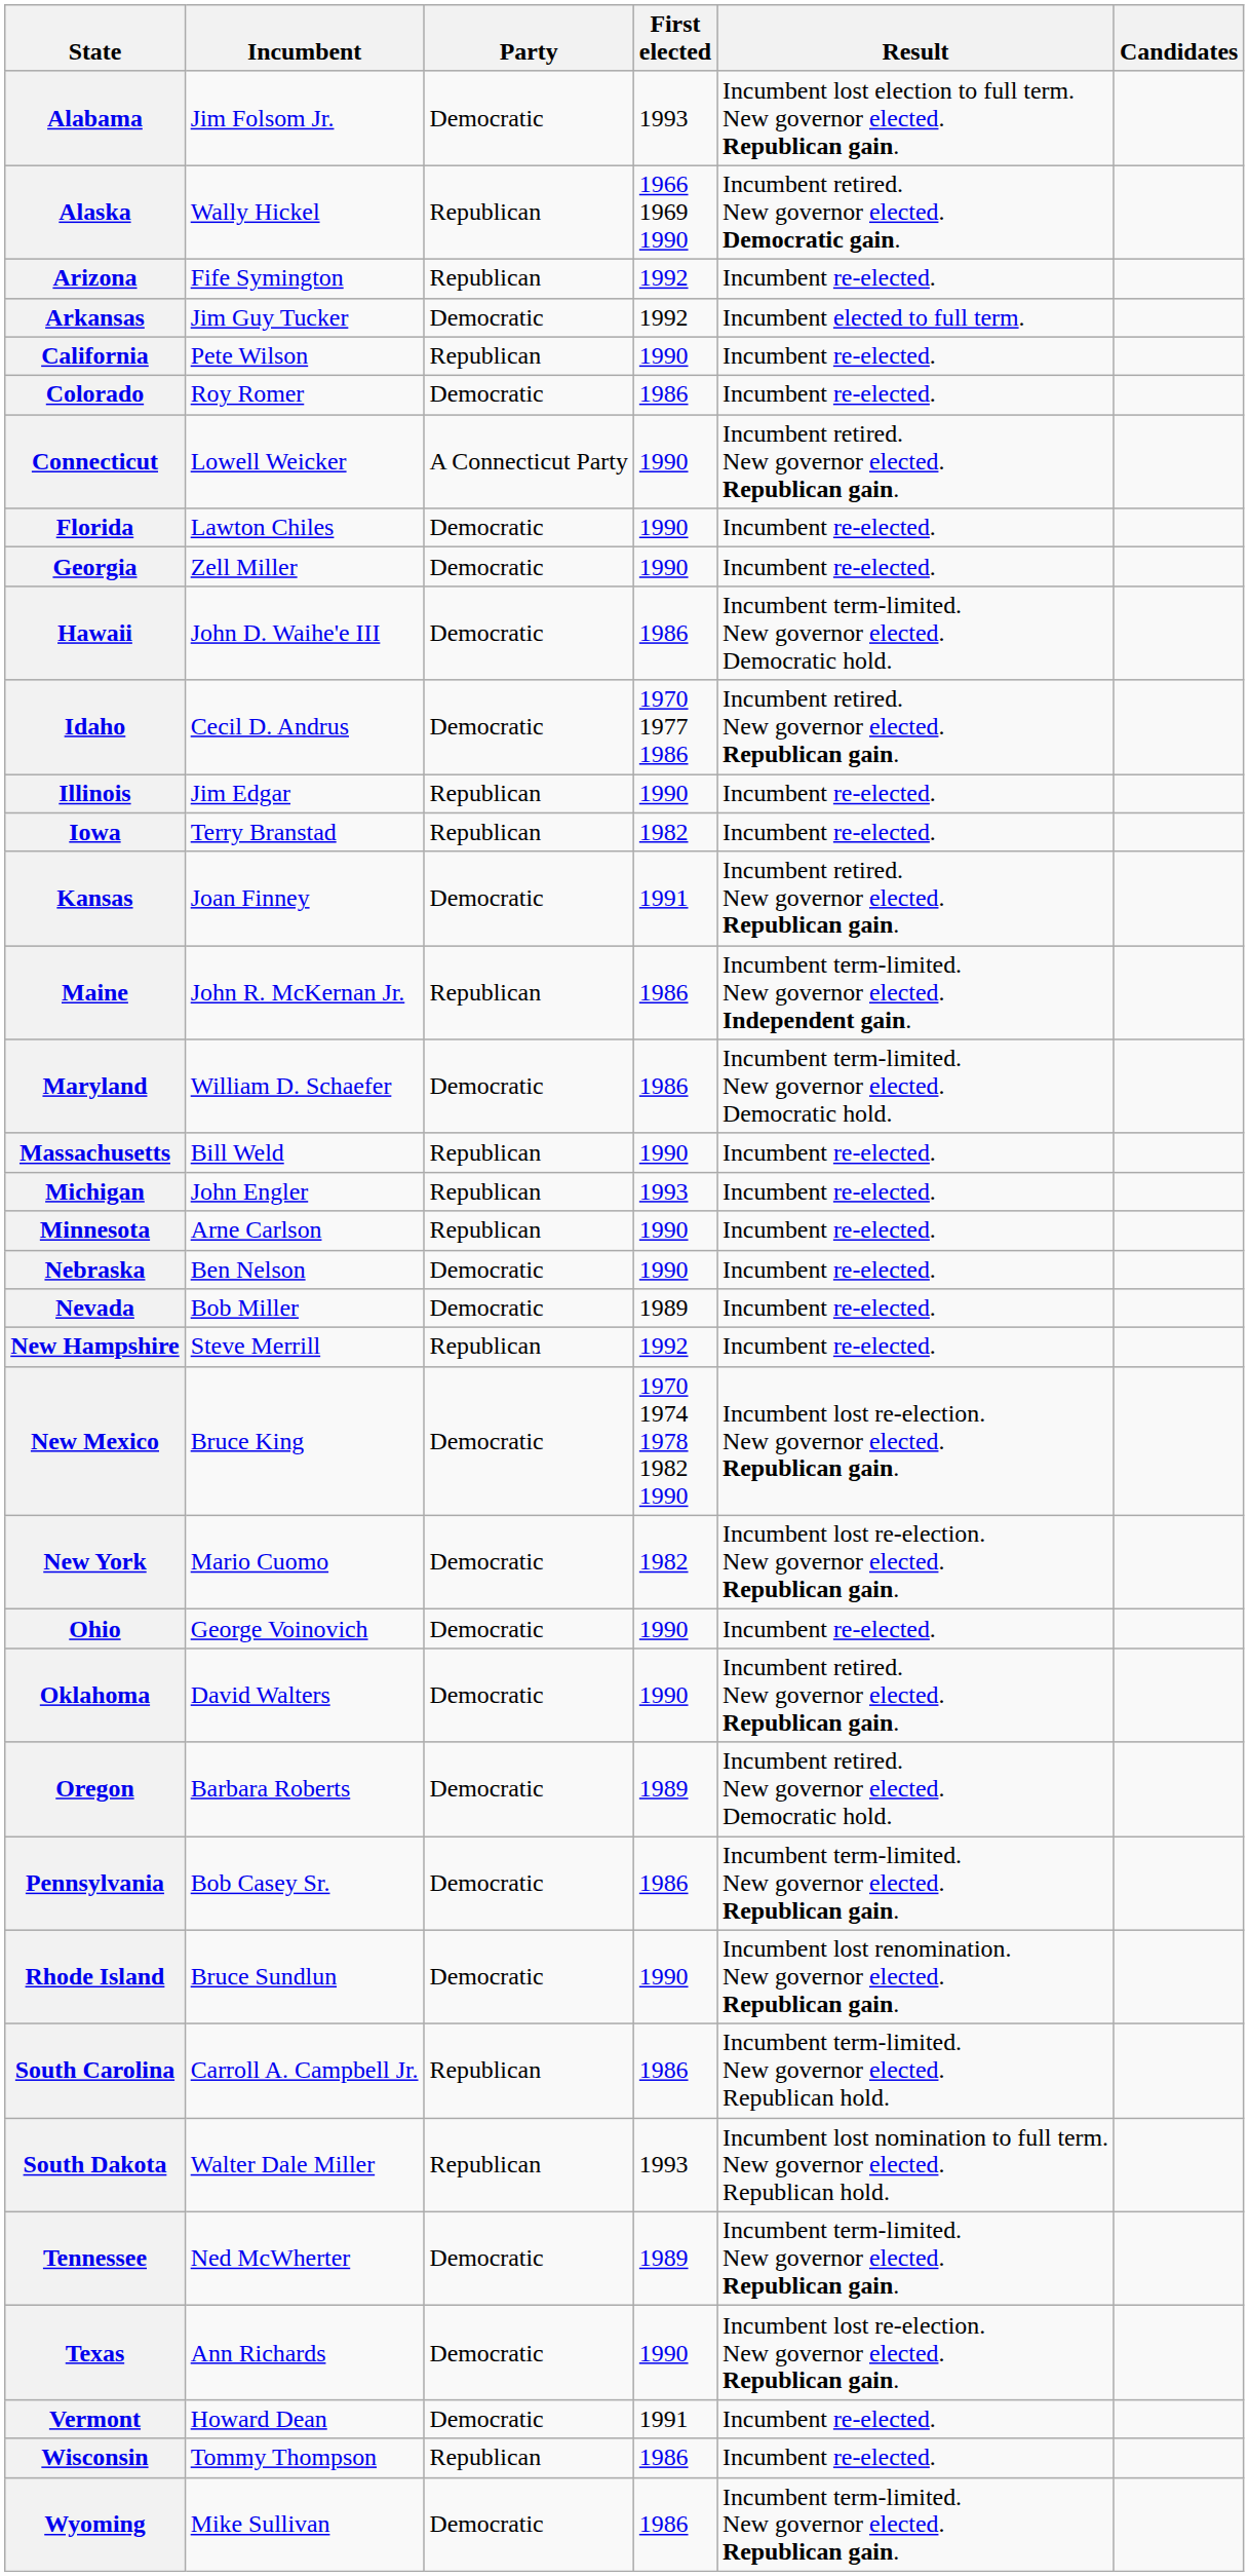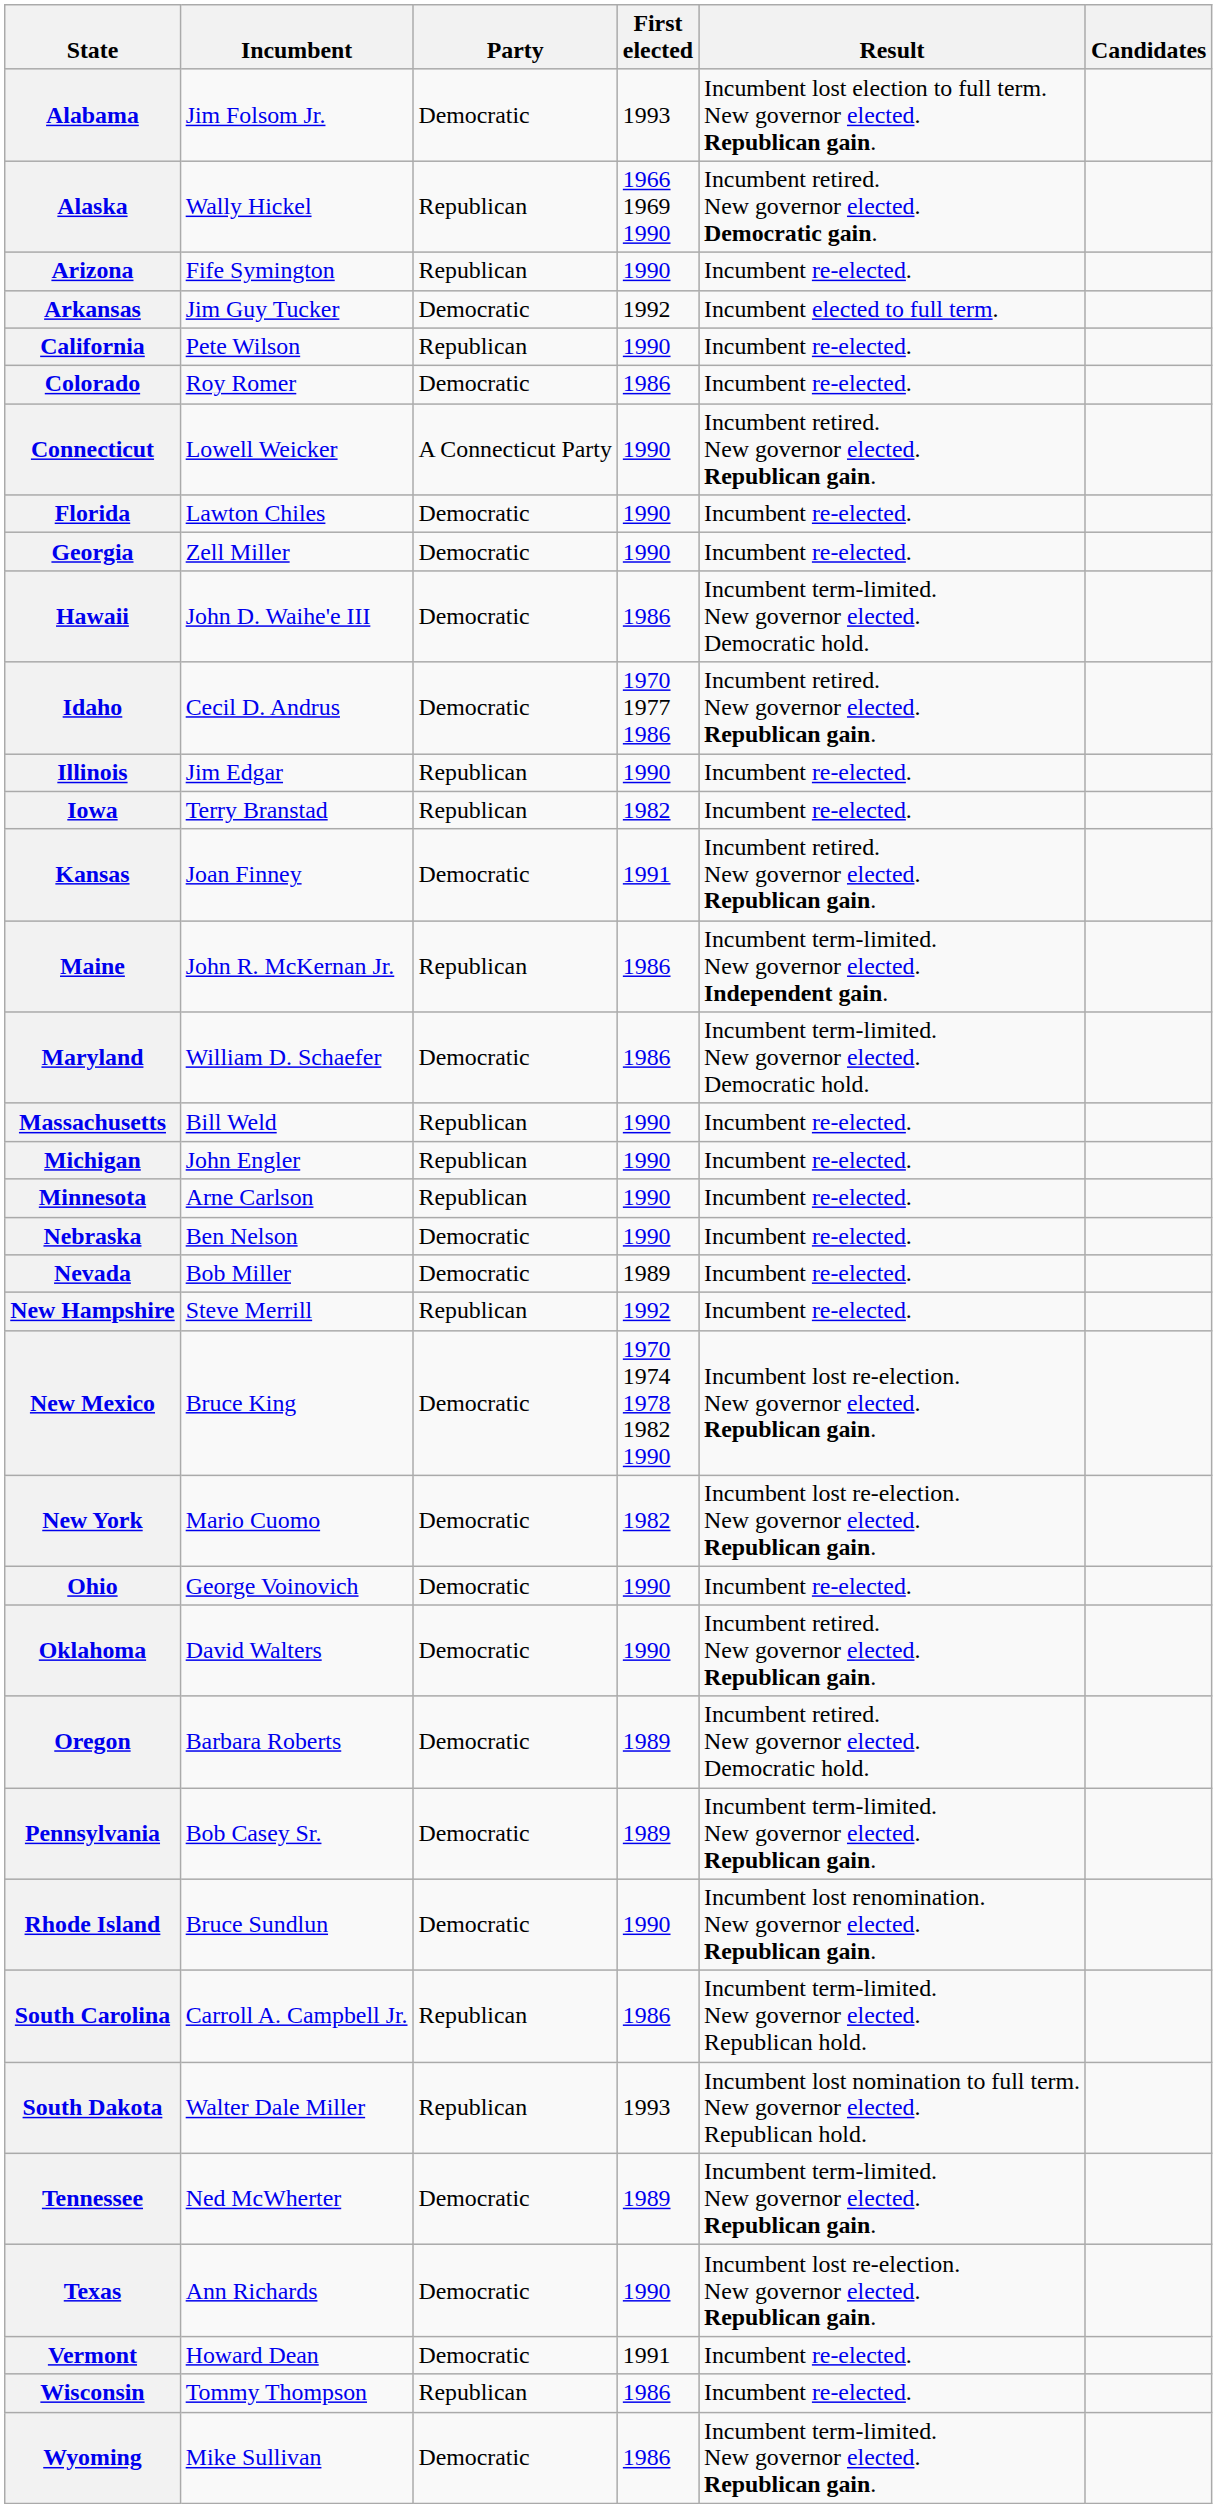Arizona | First elected: 1992 -> 1990
Michigan | First elected: 1993 -> 1990
Pennsylvania | First elected: 1986 -> 1989
